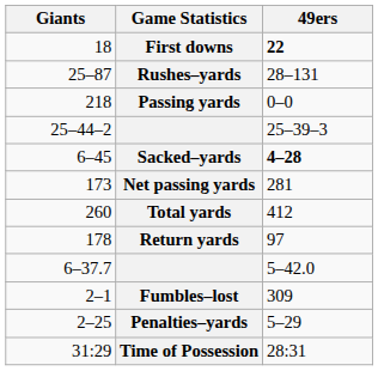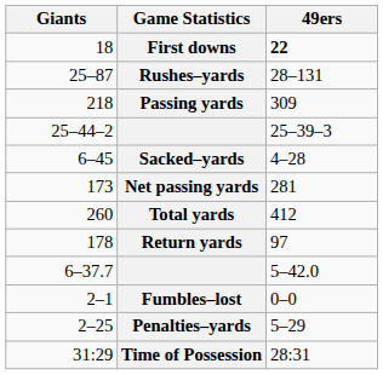Passing yards | 49ers: 0–0 -> 309
Sacked–yards | 49ers: bold -> normal
Fumbles–lost | 49ers: 309 -> 0–0
